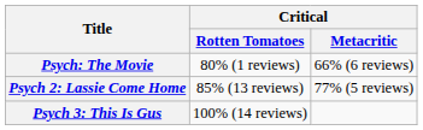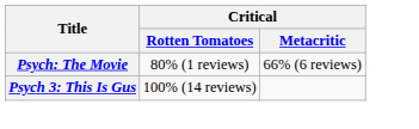- row: Psych 2: Lassie Come Home | 85% (13 reviews) | 77% (5 reviews)
